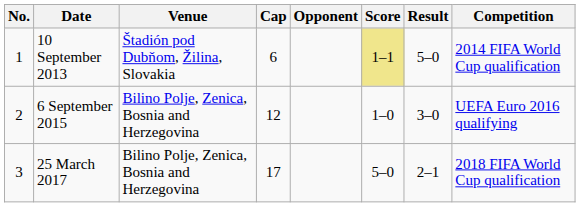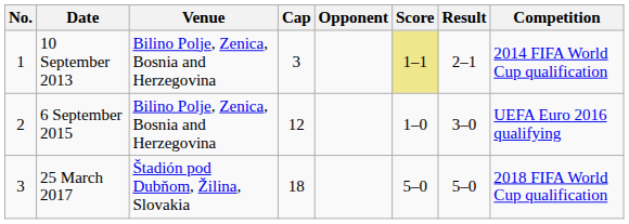10 September 2013 | Venue: Štadión pod Dubňom, Žilina, Slovakia -> Bilino Polje, Zenica, Bosnia and Herzegovina
10 September 2013 | Cap: 6 -> 3
10 September 2013 | Result: 5–0 -> 2–1
25 March 2017 | Venue: Bilino Polje, Zenica, Bosnia and Herzegovina -> Štadión pod Dubňom, Žilina, Slovakia
25 March 2017 | Cap: 17 -> 18
25 March 2017 | Result: 2–1 -> 5–0
